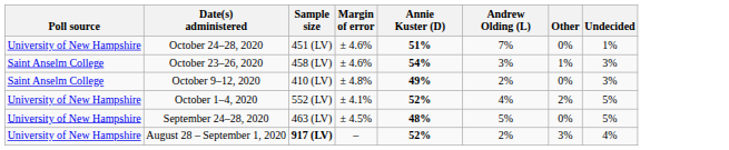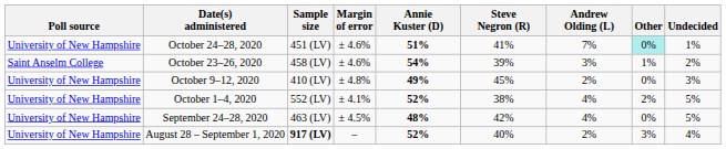+ column: Steve Negron (R) | 41% | 39% | 45% | 38% | 42% | 40%
October 24–28, 2020 | Other: no background -> paleturquoise background
October 23–26, 2020 | Undecided: 3% -> 2%
October 9–12, 2020 | Poll source: Saint Anselm College -> University of New Hampshire
September 24–28, 2020 | Andrew Olding (L): 5% -> 4%
